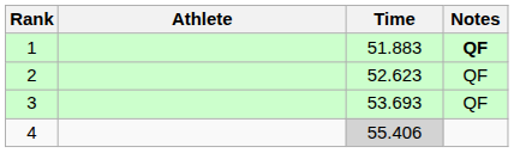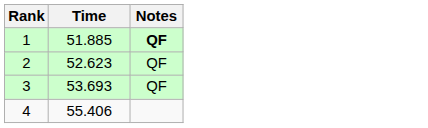- column: Athlete
1 | Time: 51.883 -> 51.885
4 | Time: lightgrey background -> no background
